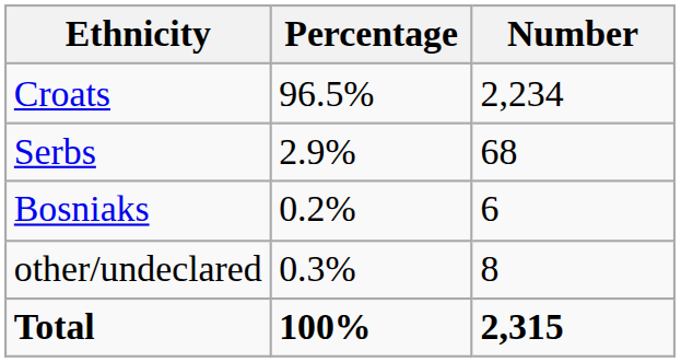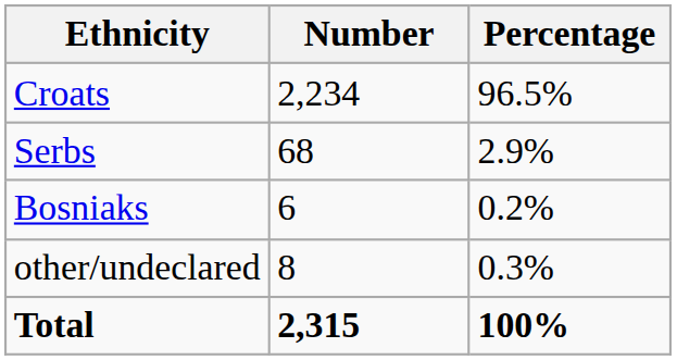columns swapped: Number <-> Percentage
